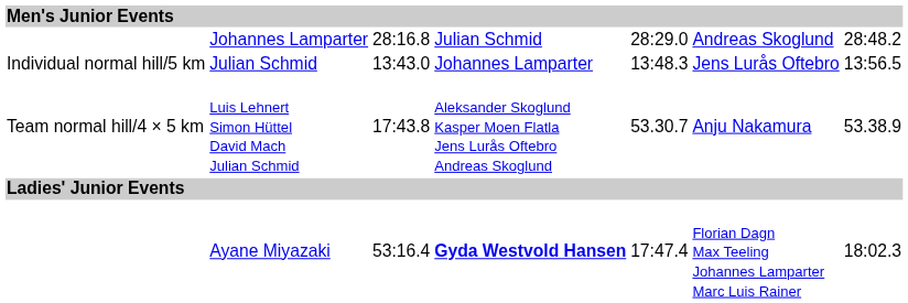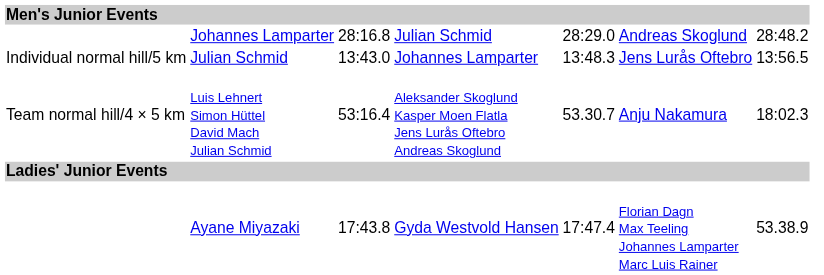Luis Lehnert Simon Hüttel David Mach Julian Schmid | column 3: 17:43.8 -> 53:16.4
Luis Lehnert Simon Hüttel David Mach Julian Schmid | column 7: 53.38.9 -> 18:02.3
Ayane Miyazaki | column 3: 53:16.4 -> 17:43.8
Ayane Miyazaki | column 4: bold -> normal
Ayane Miyazaki | column 7: 18:02.3 -> 53.38.9
